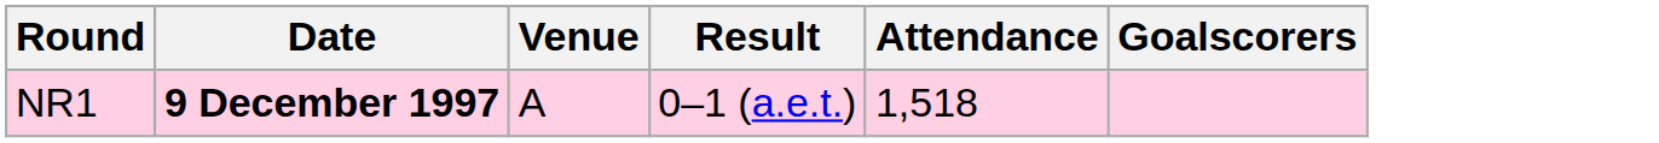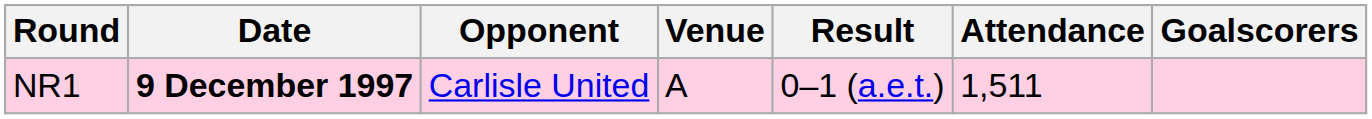+ column: Opponent | Carlisle United
NR1 | Attendance: 1,518 -> 1,511
